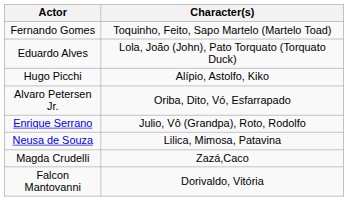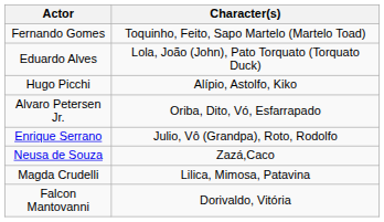Neusa de Souza | Character(s): Lilica, Mimosa, Patavina -> Zazá,Caco
Magda Crudelli | Character(s): Zazá,Caco -> Lilica, Mimosa, Patavina
